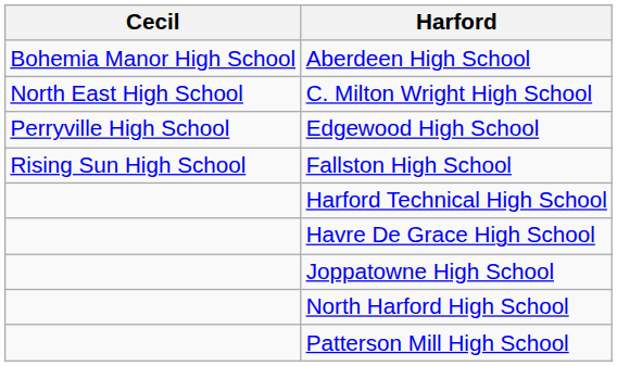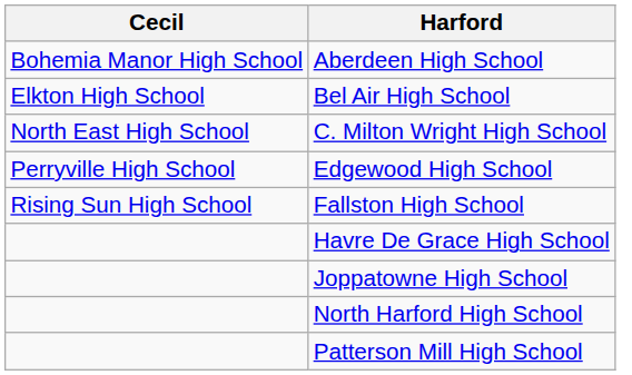+ row: Elkton High School | Bel Air High School
- row: Harford Technical High School
